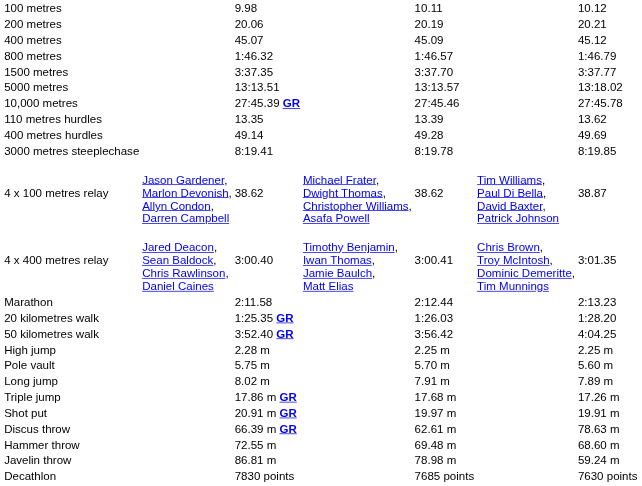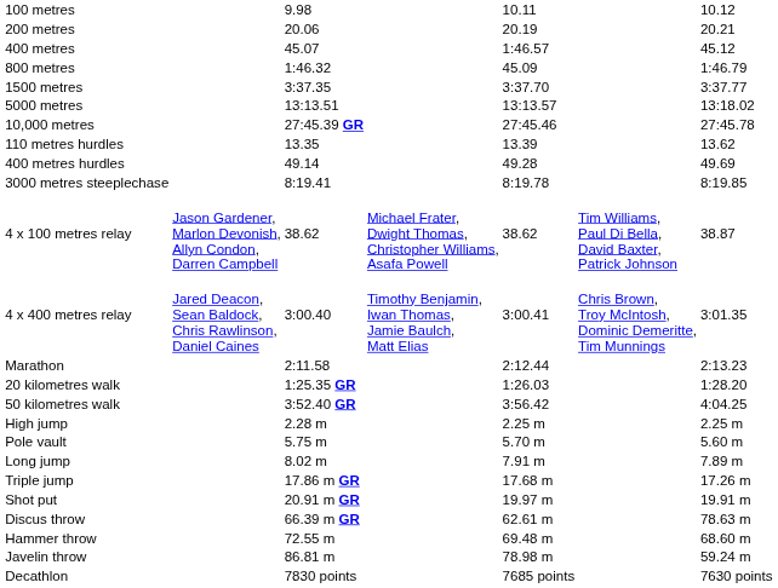400 metres | column 5: 45.09 -> 1:46.57
800 metres | column 5: 1:46.57 -> 45.09
